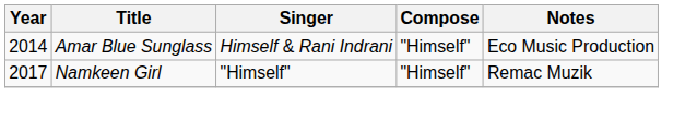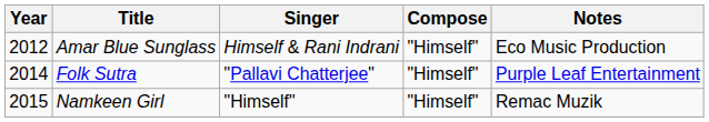Amar Blue Sunglass | Year: 2014 -> 2012
+ row: 2014 | Folk Sutra | "Pallavi Chatterjee" | "Himself" | Purple Leaf Entertainment
Namkeen Girl | Year: 2017 -> 2015
